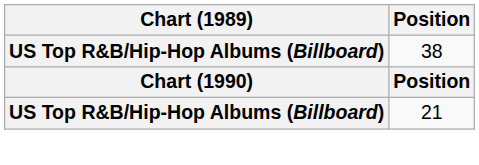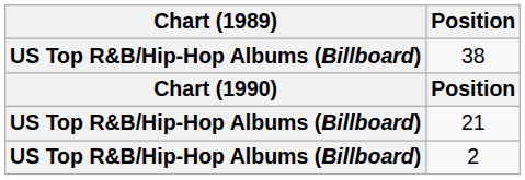+ row: US Top R&B/Hip-Hop Albums (Billboard) | 2
